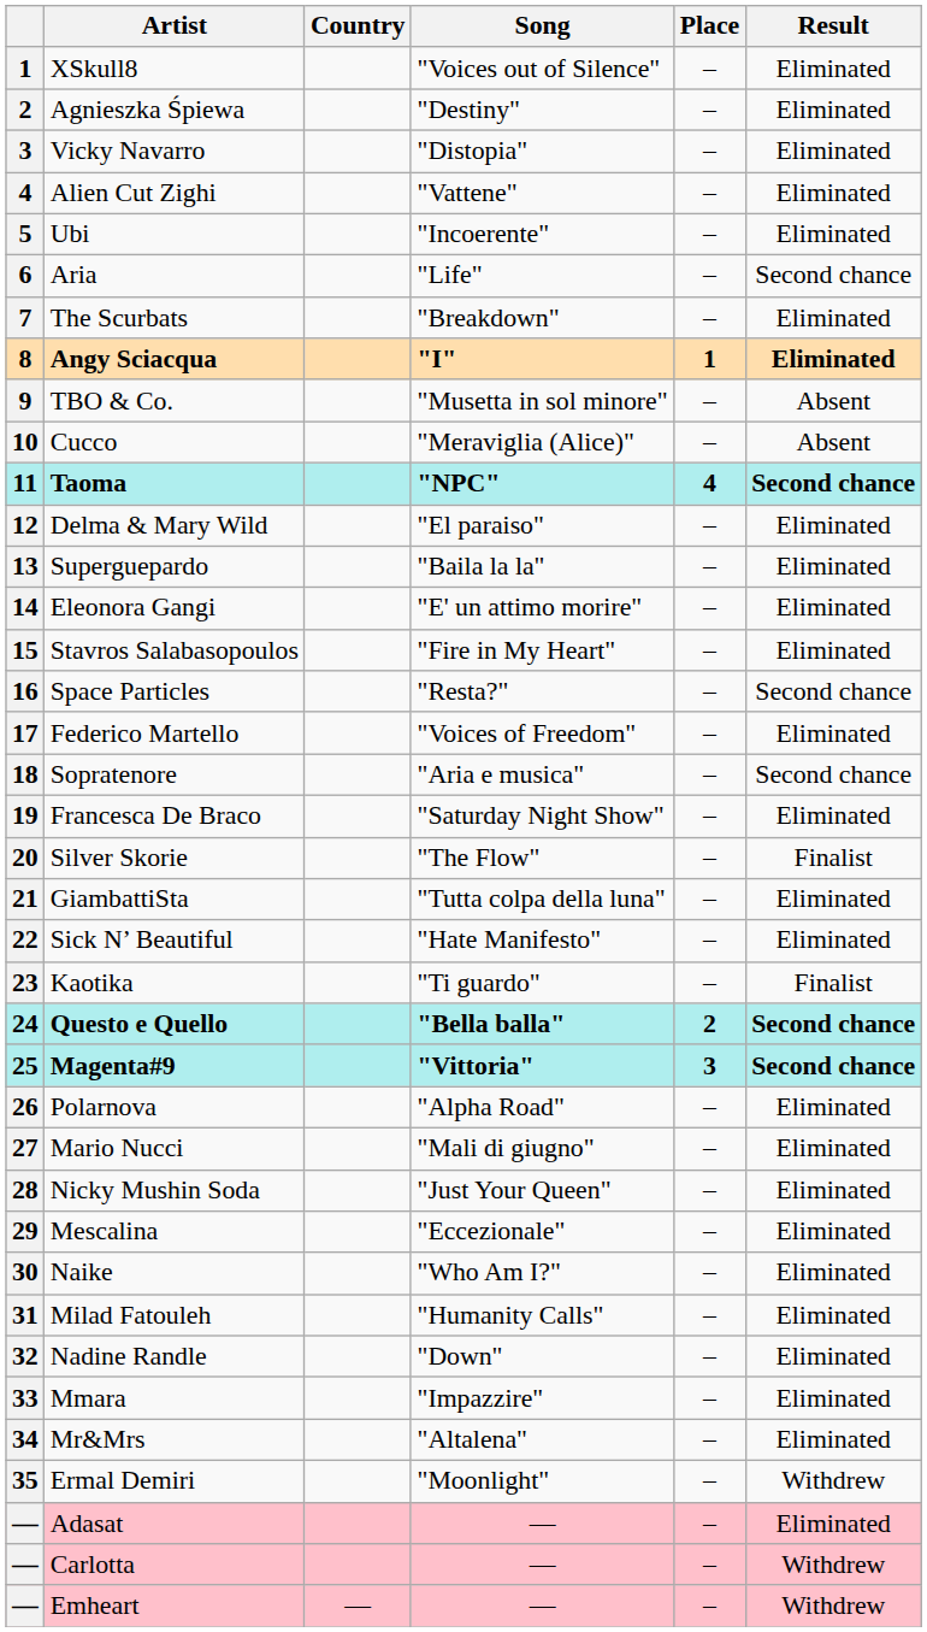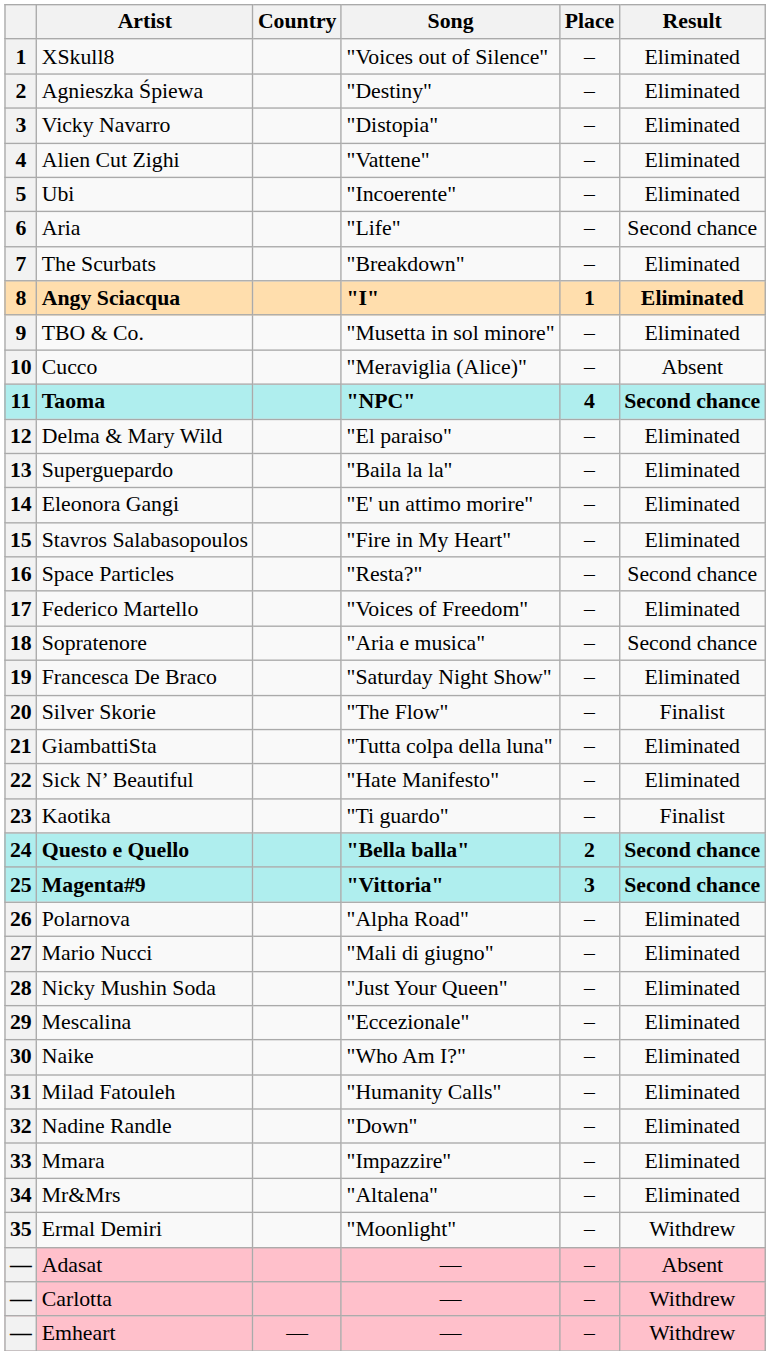TBO & Co. | Result: Absent -> Eliminated
Adasat | Result: Eliminated -> Absent
